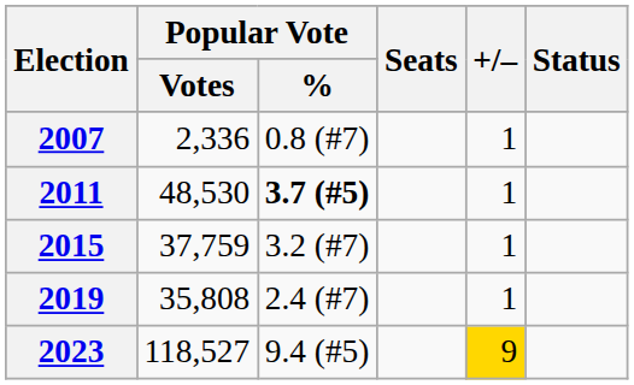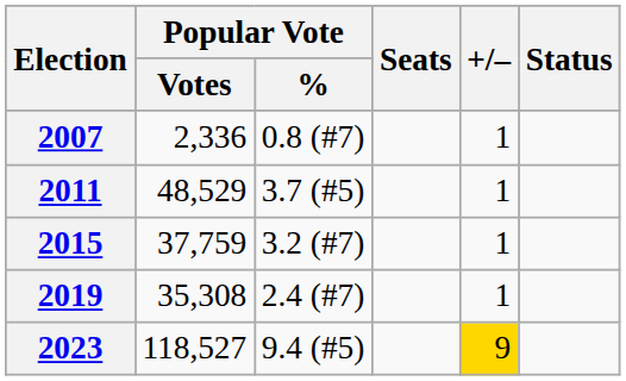2011 | Popular Vote / Votes: 48,530 -> 48,529
2011 | Popular Vote / %: bold -> normal
2019 | Popular Vote / Votes: 35,808 -> 35,308
